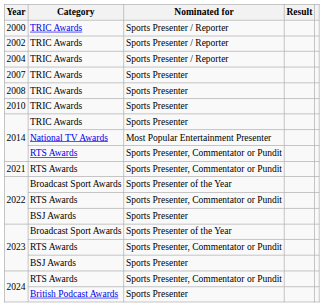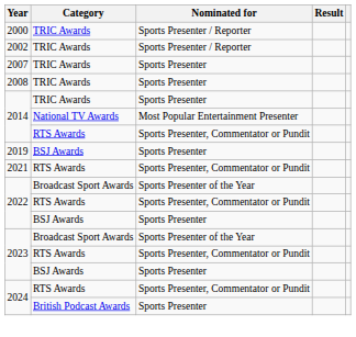- row: 2004 | TRIC Awards | Sports Presenter / Reporter
- row: 2010 | TRIC Awards | Sports Presenter
+ row: 2019 | BSJ Awards | Sports Presenter
